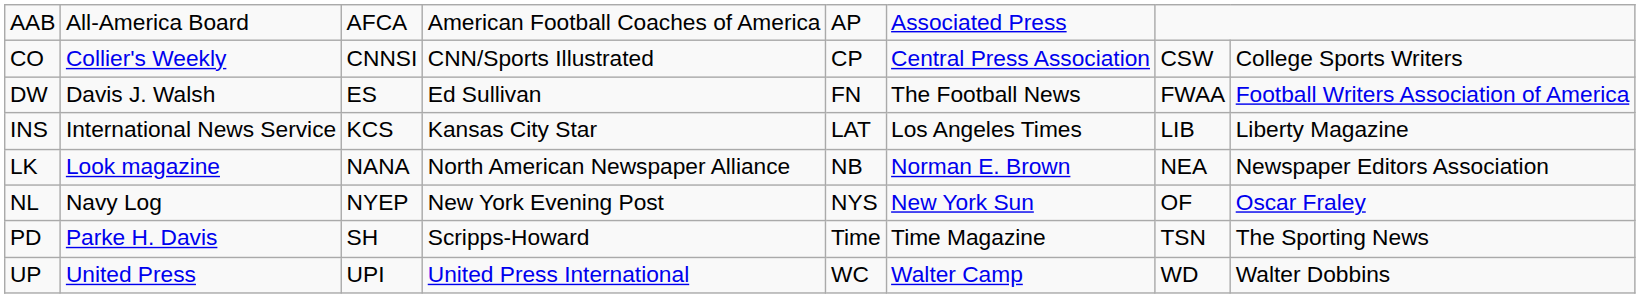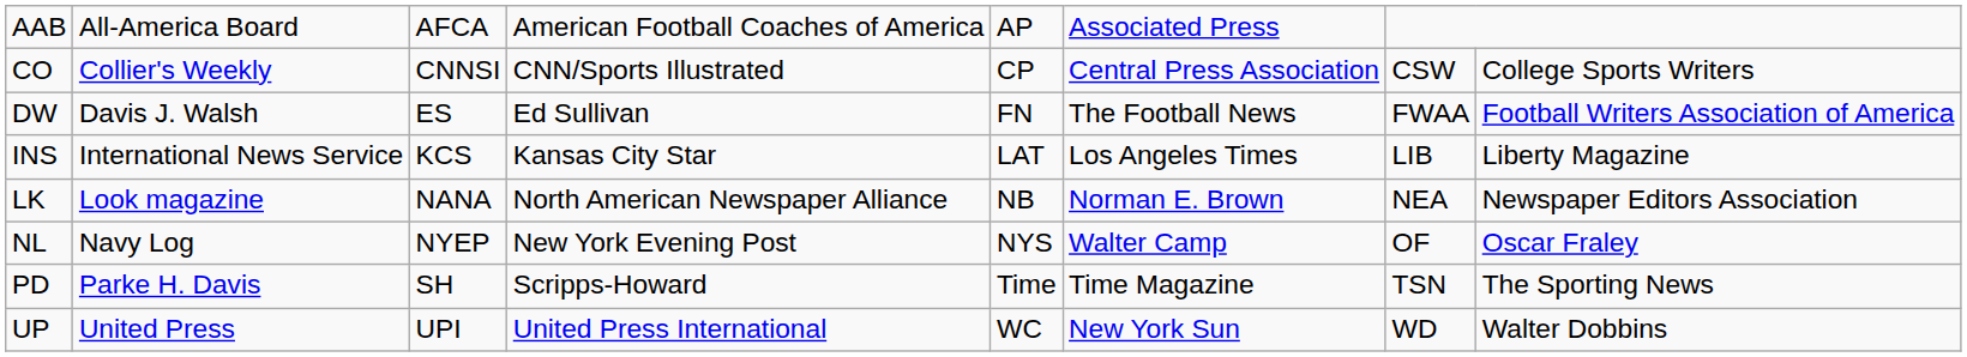NL | column 6: New York Sun -> Walter Camp
UP | column 6: Walter Camp -> New York Sun
